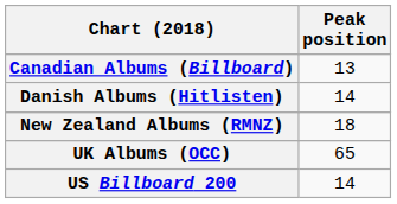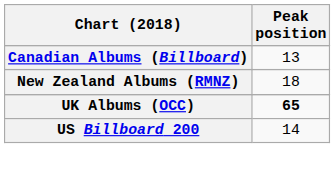- row: Danish Albums (Hitlisten) | 14
UK Albums (OCC) | Peak position: normal -> bold
